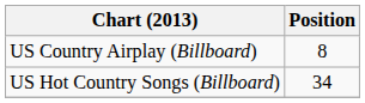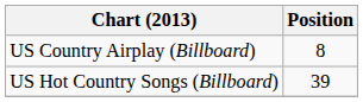US Hot Country Songs (Billboard) | Position: 34 -> 39
